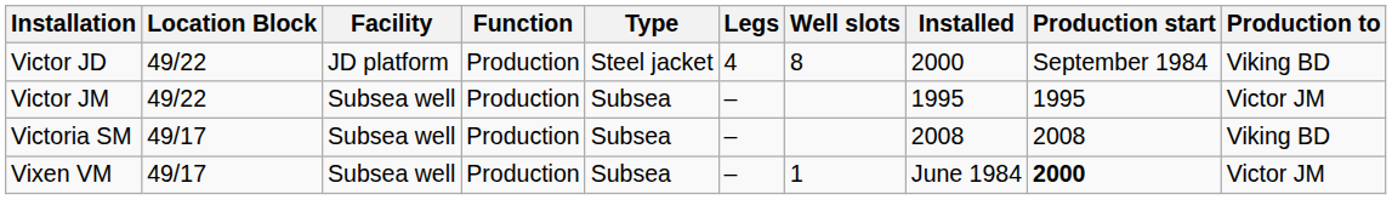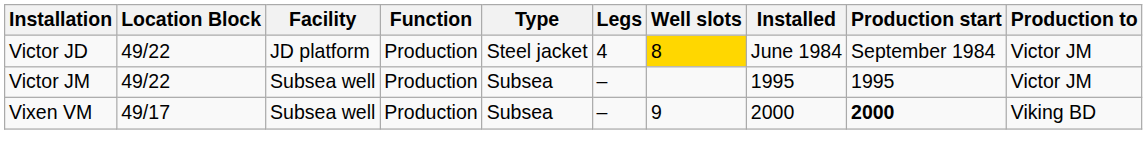Victor JD | Well slots: no background -> gold background
Victor JD | Installed: 2000 -> June 1984
Victor JD | Production to: Viking BD -> Victor JM
- row: Victoria SM | 49/17 | Subsea well | Production | Subsea | – | 2008 | 2008 | Viking BD
Vixen VM | Well slots: 1 -> 9
Vixen VM | Installed: June 1984 -> 2000
Vixen VM | Production to: Victor JM -> Viking BD
